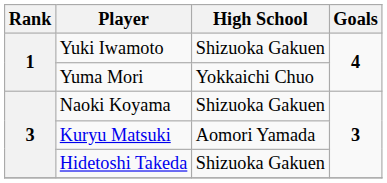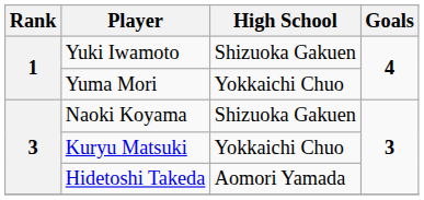Kuryu Matsuki | High School: Aomori Yamada -> Yokkaichi Chuo
Hidetoshi Takeda | High School: Shizuoka Gakuen -> Aomori Yamada
